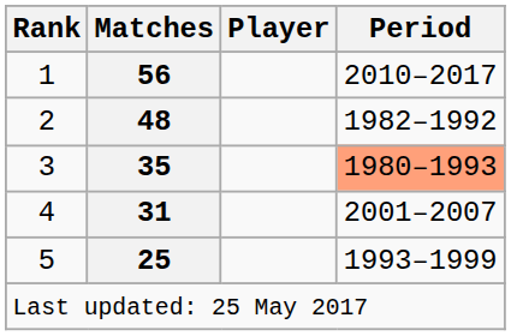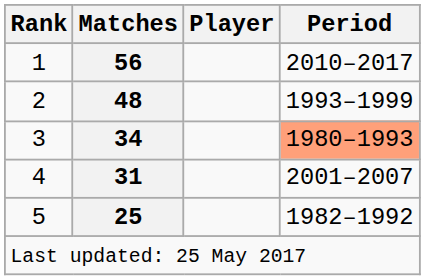2 | Period: 1982–1992 -> 1993–1999
3 | Matches: 35 -> 34
5 | Period: 1993–1999 -> 1982–1992
